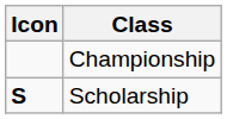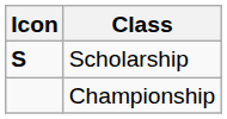rows swapped: Championship <-> Scholarship
